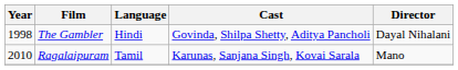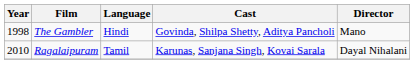The Gambler | Director: Dayal Nihalani -> Mano
Ragalaipuram | Director: Mano -> Dayal Nihalani
